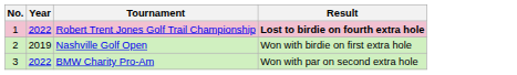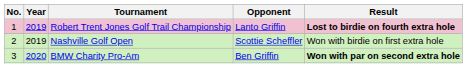+ column: Opponent | Lanto Griffin | Scottie Scheffler | Ben Griffin
Robert Trent Jones Golf Trail Championship | Year: 2022 -> 2019
BMW Charity Pro-Am | Year: 2022 -> 2020
BMW Charity Pro-Am | Result: normal -> bold
